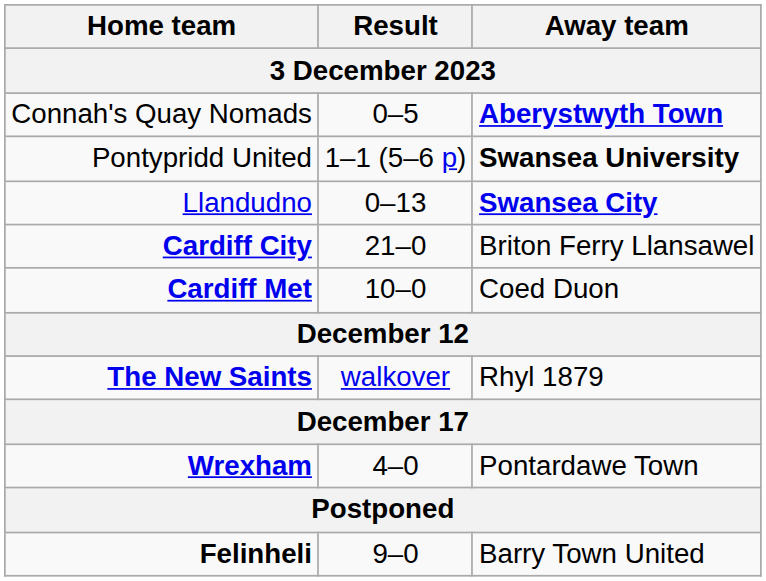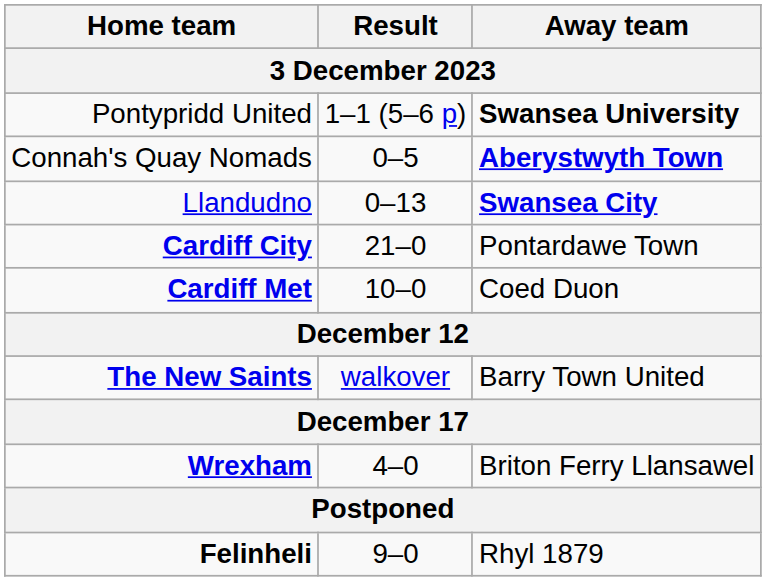rows swapped: Pontypridd United <-> Connah's Quay Nomads
Cardiff City | Away team: Briton Ferry Llansawel -> Pontardawe Town
The New Saints | Away team: Rhyl 1879 -> Barry Town United
Wrexham | Away team: Pontardawe Town -> Briton Ferry Llansawel
Felinheli | Away team: Barry Town United -> Rhyl 1879
